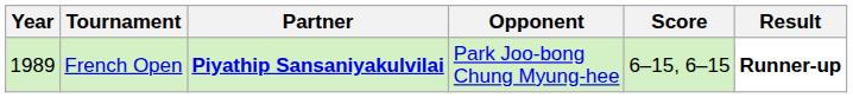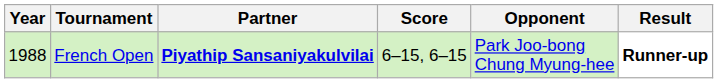columns swapped: Opponent <-> Score
French Open | Year: 1989 -> 1988
